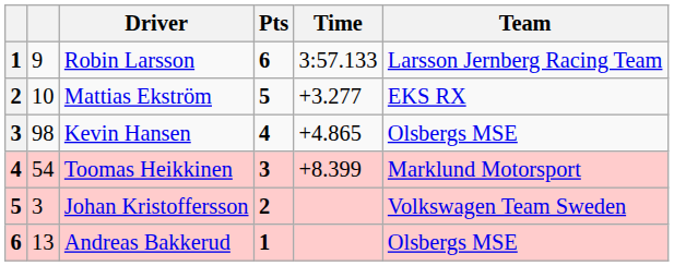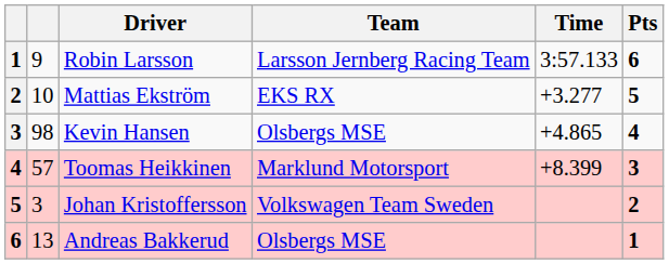columns swapped: Team <-> Pts
Toomas Heikkinen | column 2: 54 -> 57
